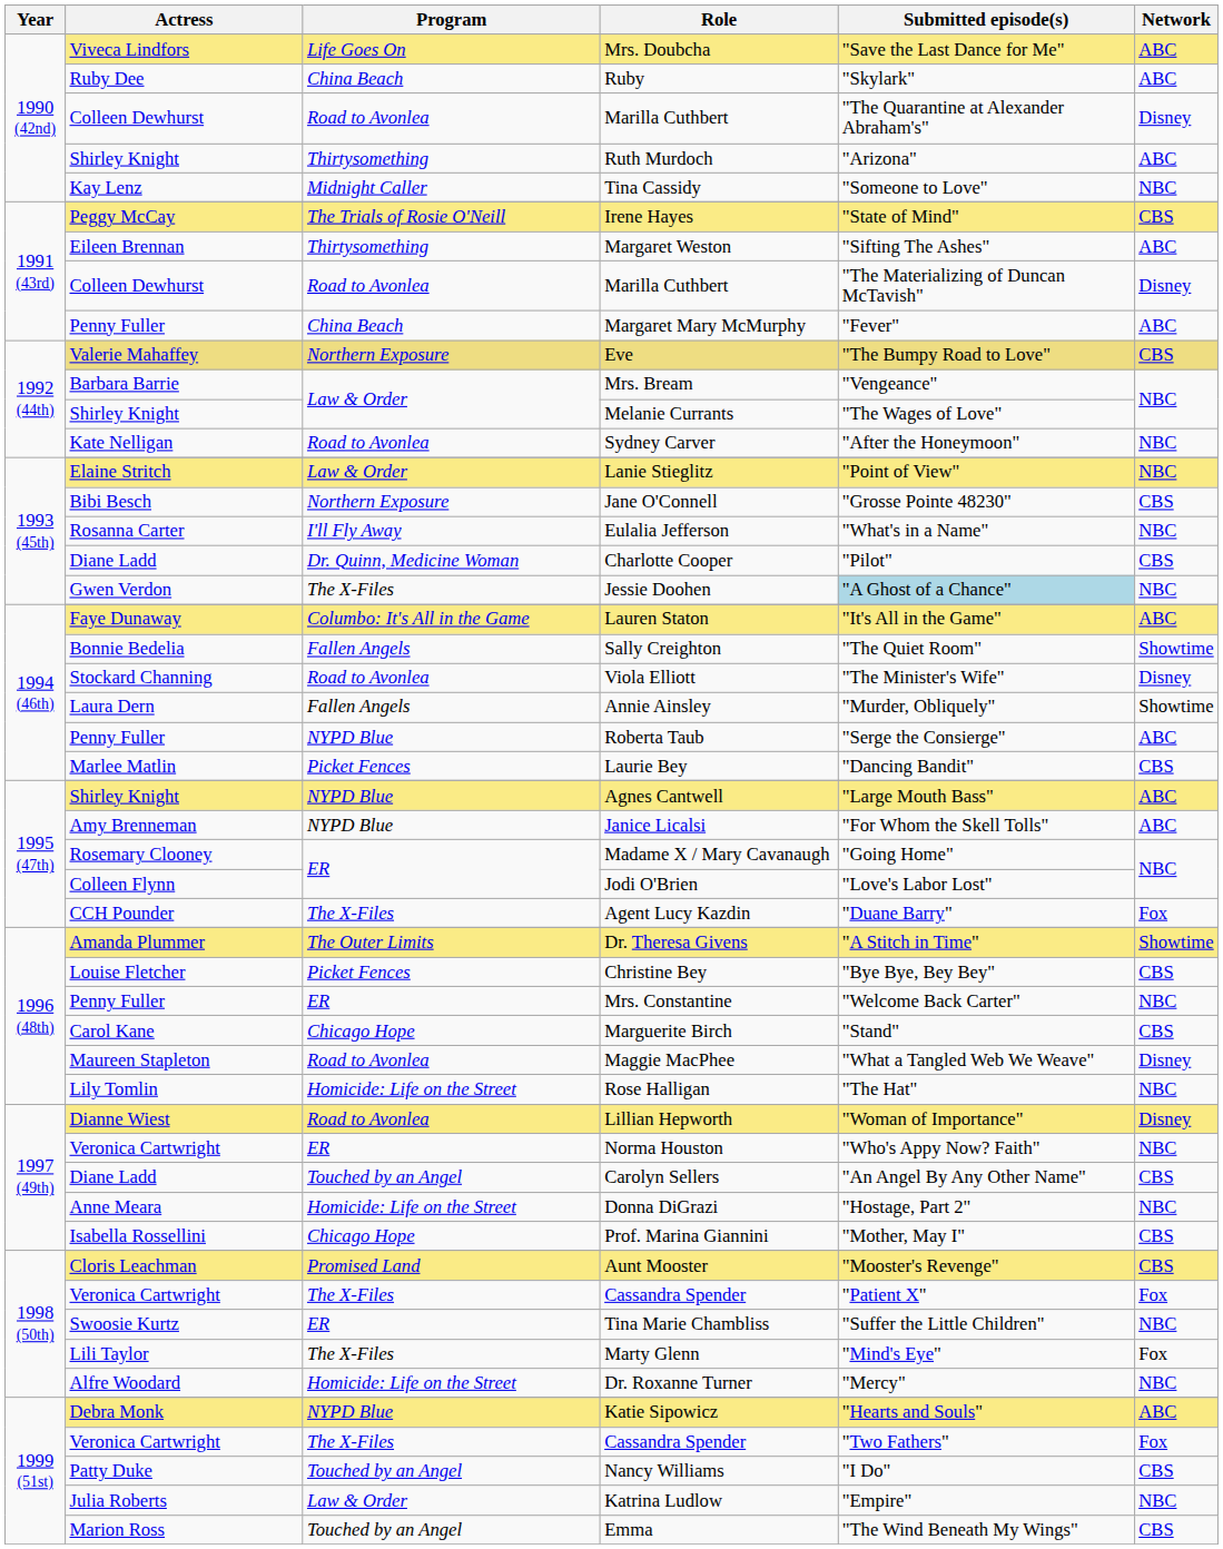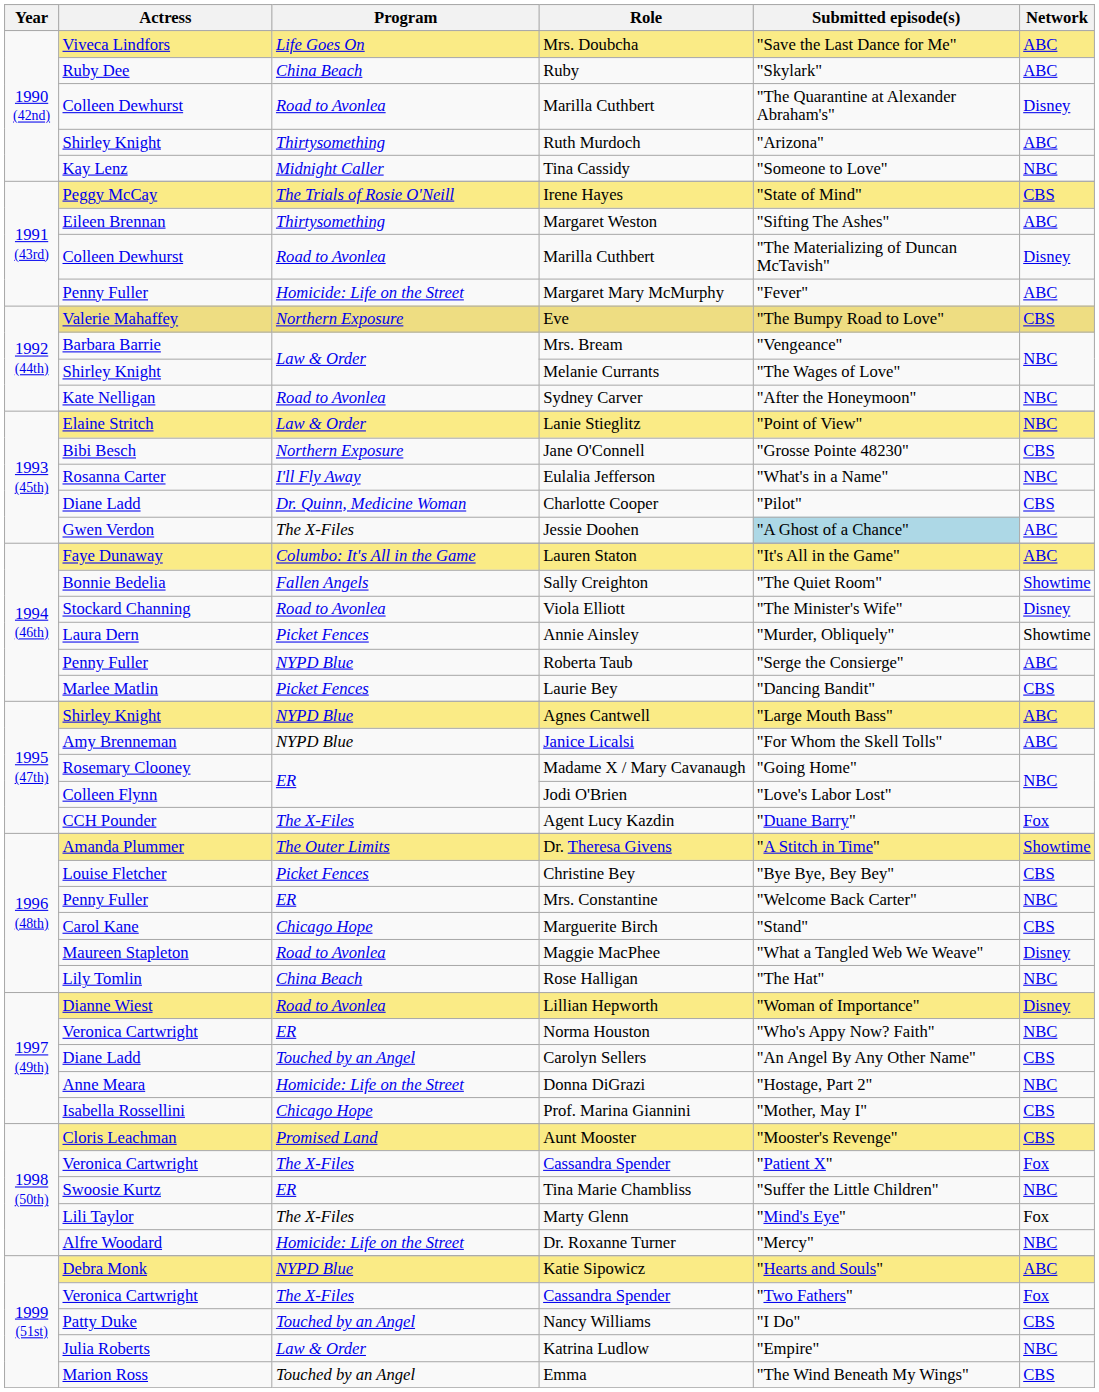Margaret Mary McMurphy | Program: China Beach -> Homicide: Life on the Street
Jessie Doohen | Network: NBC -> ABC
Annie Ainsley | Program: Fallen Angels -> Picket Fences
Rose Halligan | Program: Homicide: Life on the Street -> China Beach
